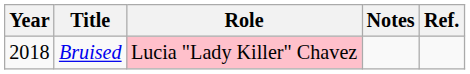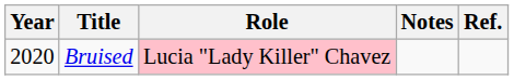Bruised | Year: 2018 -> 2020
